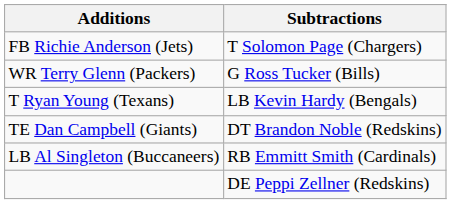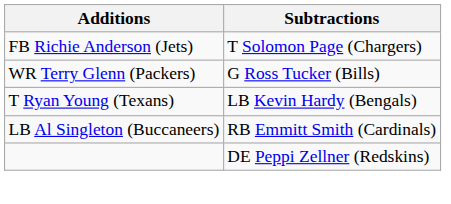- row: TE Dan Campbell (Giants) | DT Brandon Noble (Redskins)
